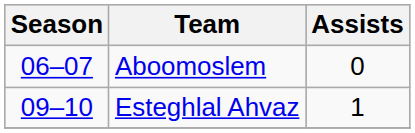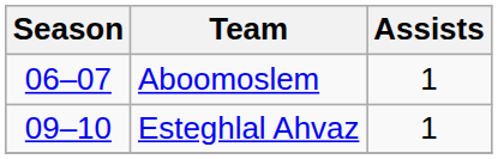Aboomoslem | Assists: 0 -> 1
